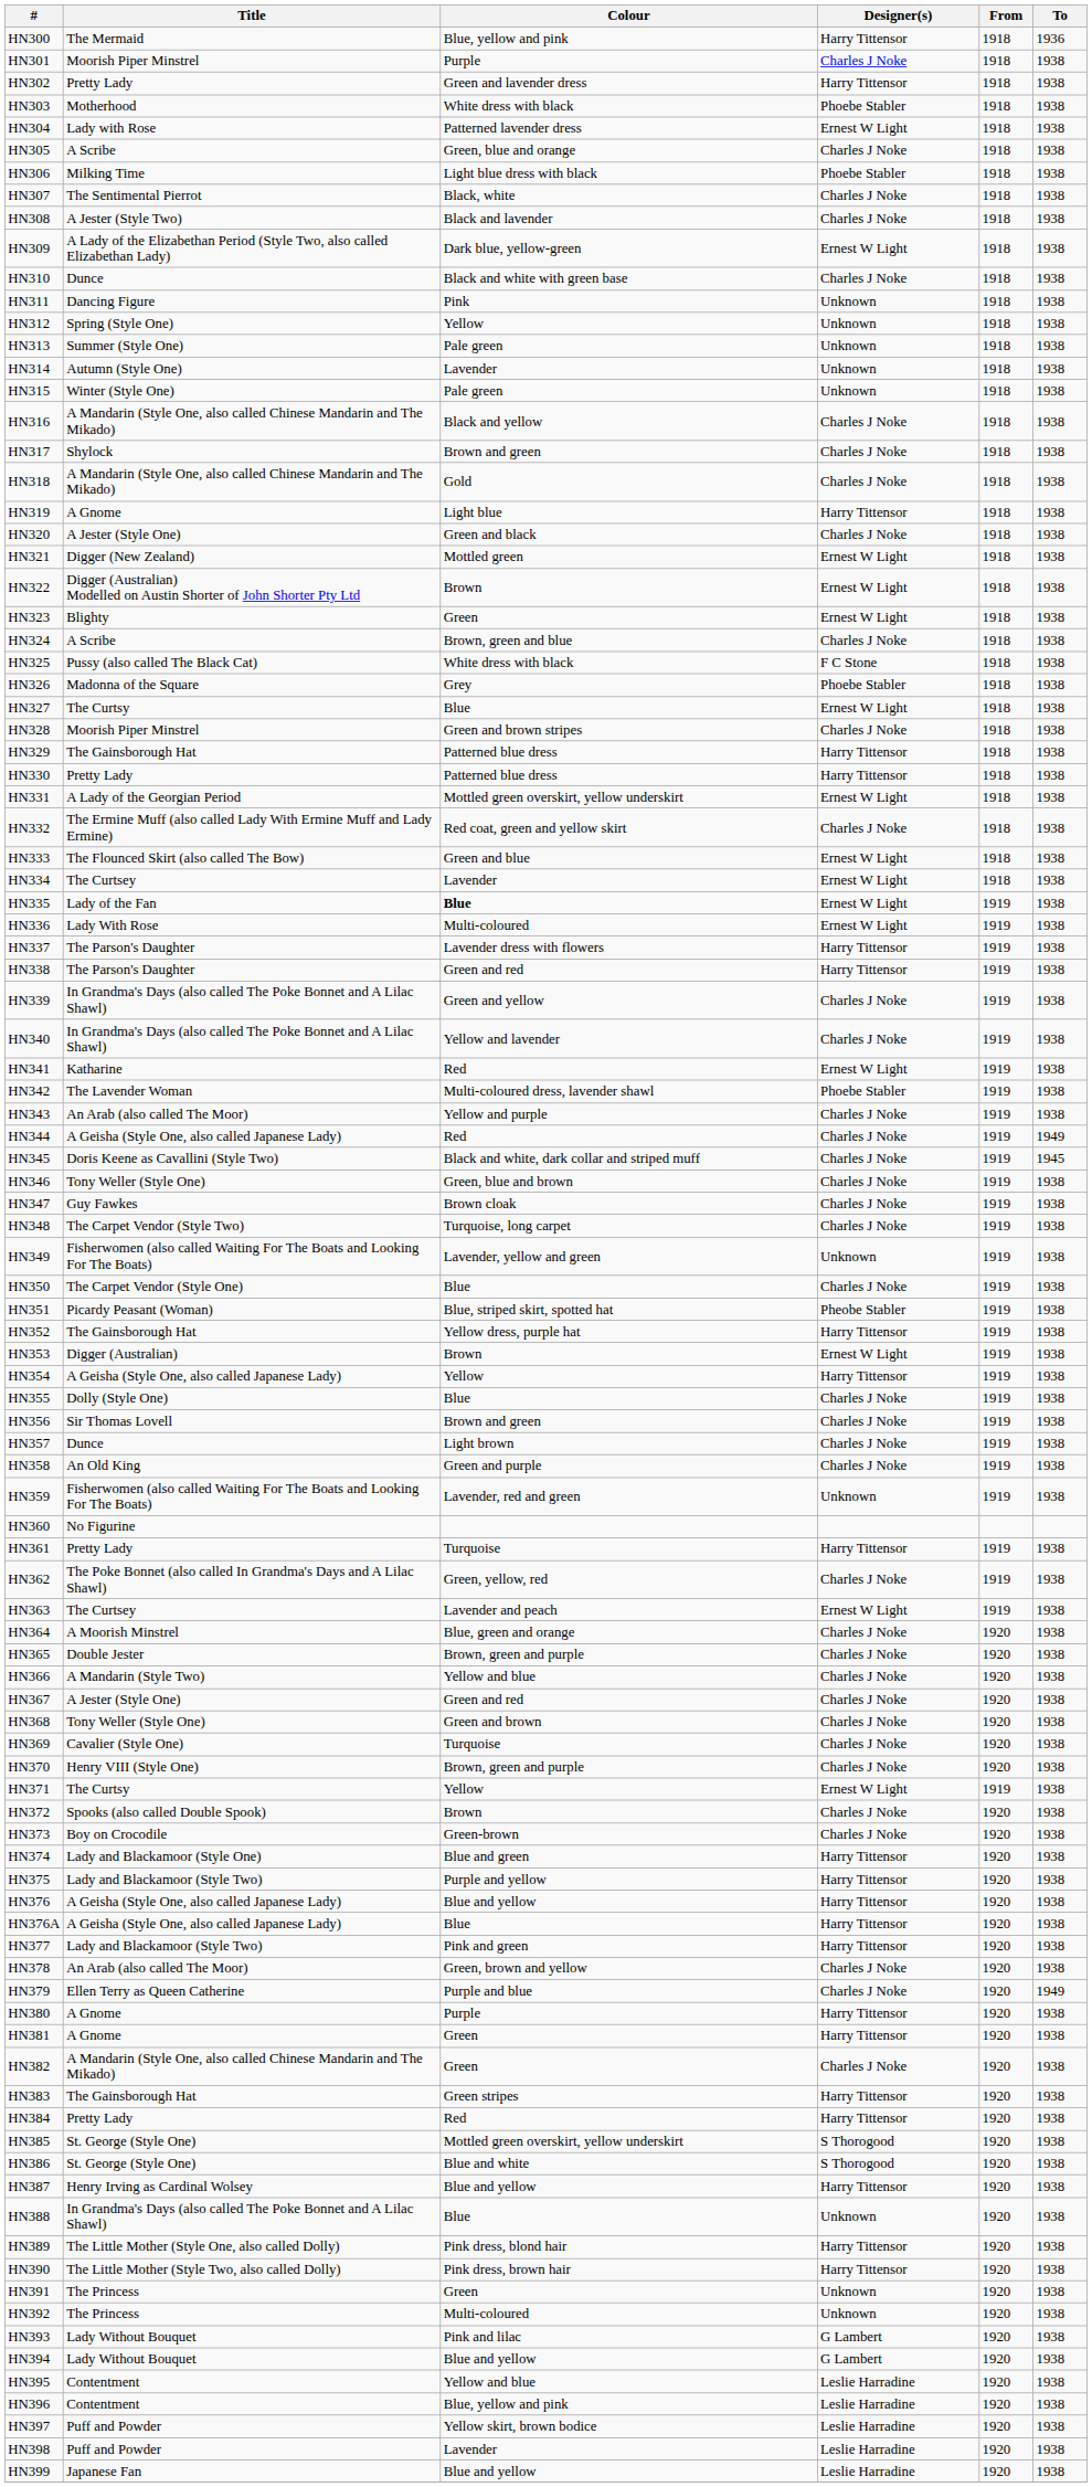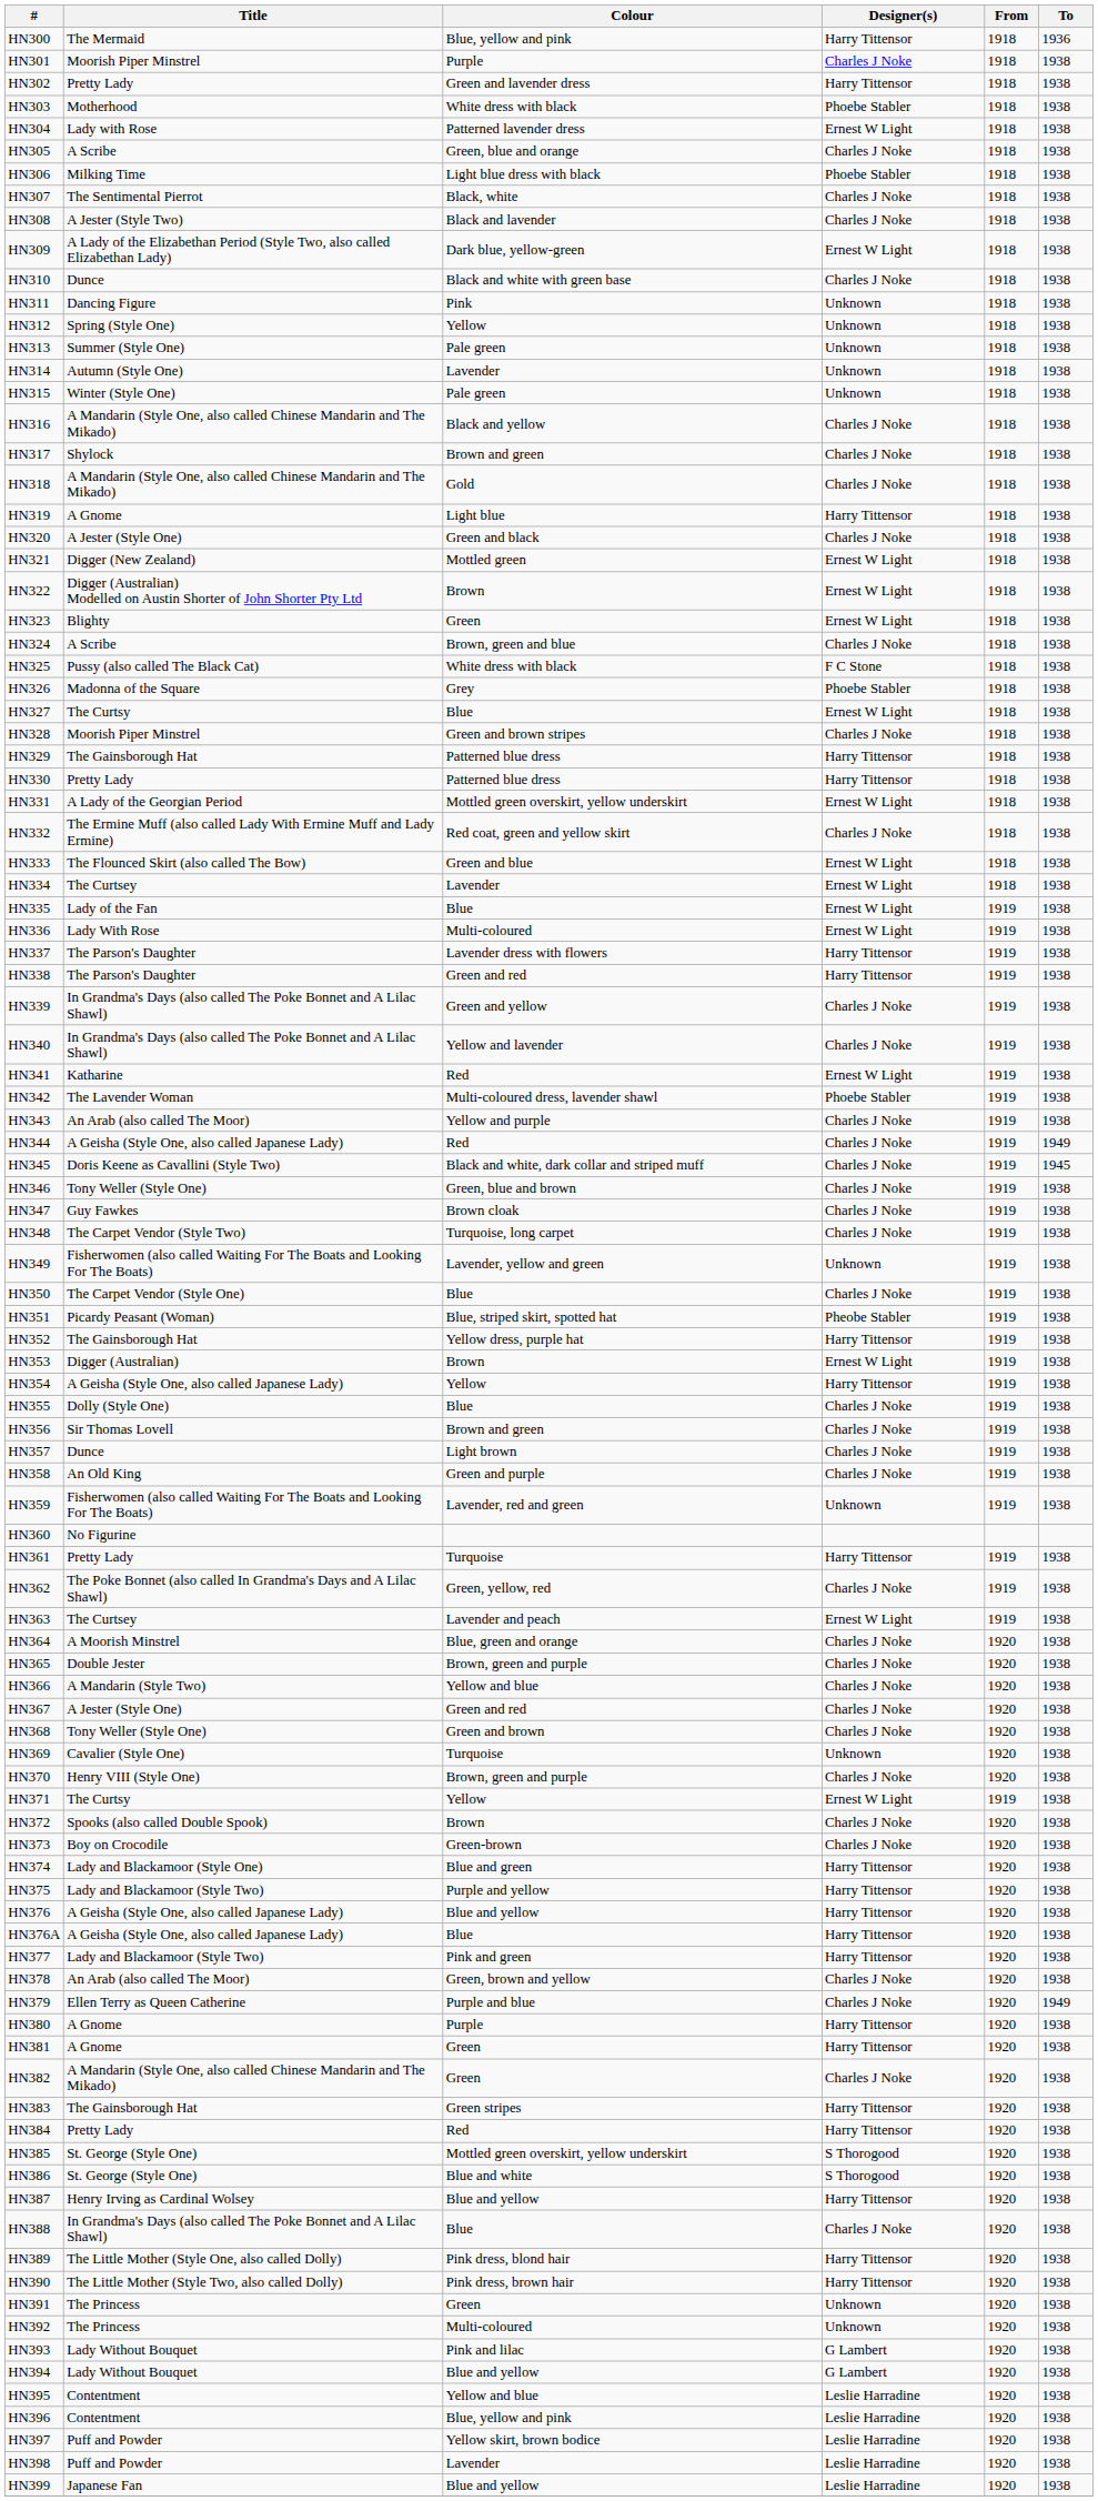HN335 | Colour: bold -> normal
HN369 | Designer(s): Charles J Noke -> Unknown
HN388 | Designer(s): Unknown -> Charles J Noke
